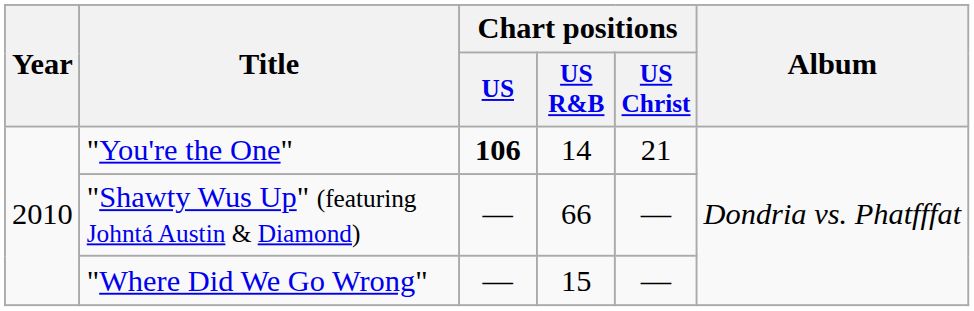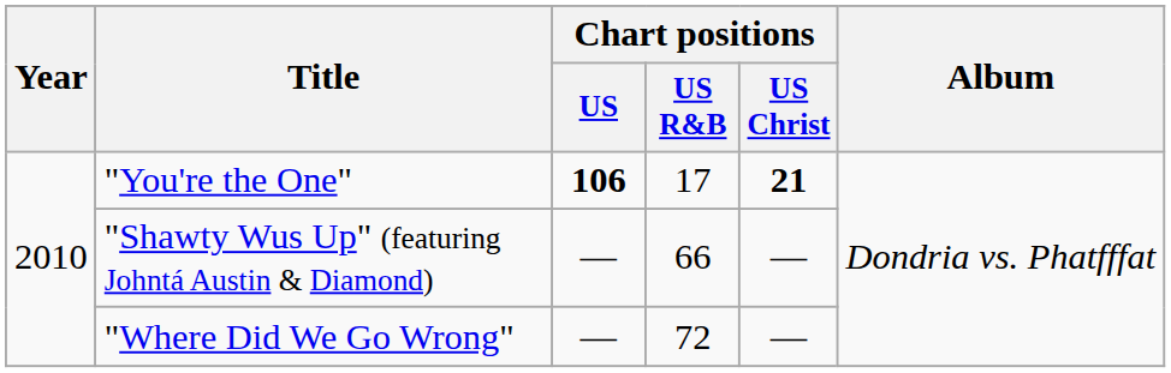"You're the One" | Chart positions / US R&B: 14 -> 17
"You're the One" | Chart positions / US Christ: normal -> bold
"Where Did We Go Wrong" | Chart positions / US R&B: 15 -> 72
